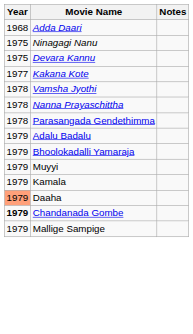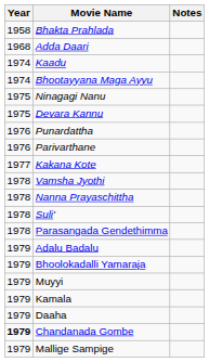+ row: 1958 | Bhakta Prahlada
+ row: 1974 | Kaadu
+ row: 1974 | Bhootayyana Maga Ayyu
+ row: 1976 | Punardattha
+ row: 1976 | Parivarthane
+ row: 1978 | Suli'
Daaha | Year: lightsalmon background -> no background
